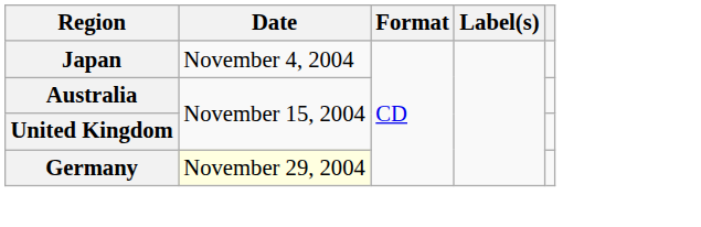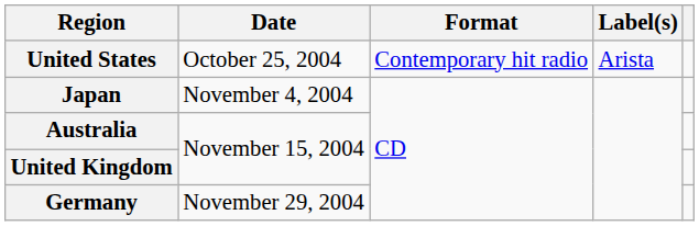+ row: United States | October 25, 2004 | Contemporary hit radio | Arista
Germany | Date: lightyellow background -> no background
